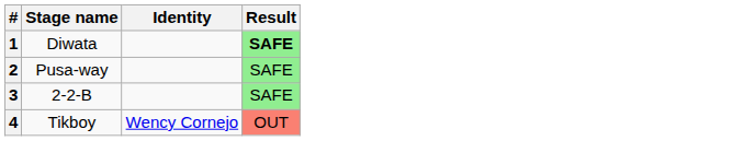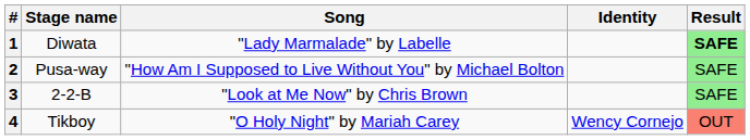+ column: Song | "Lady Marmalade" by Labelle | "How Am I Supposed to Live Without You" by Michael Bolton | "Look at Me Now" by Chris Brown | "O Holy Night" by Mariah Carey
